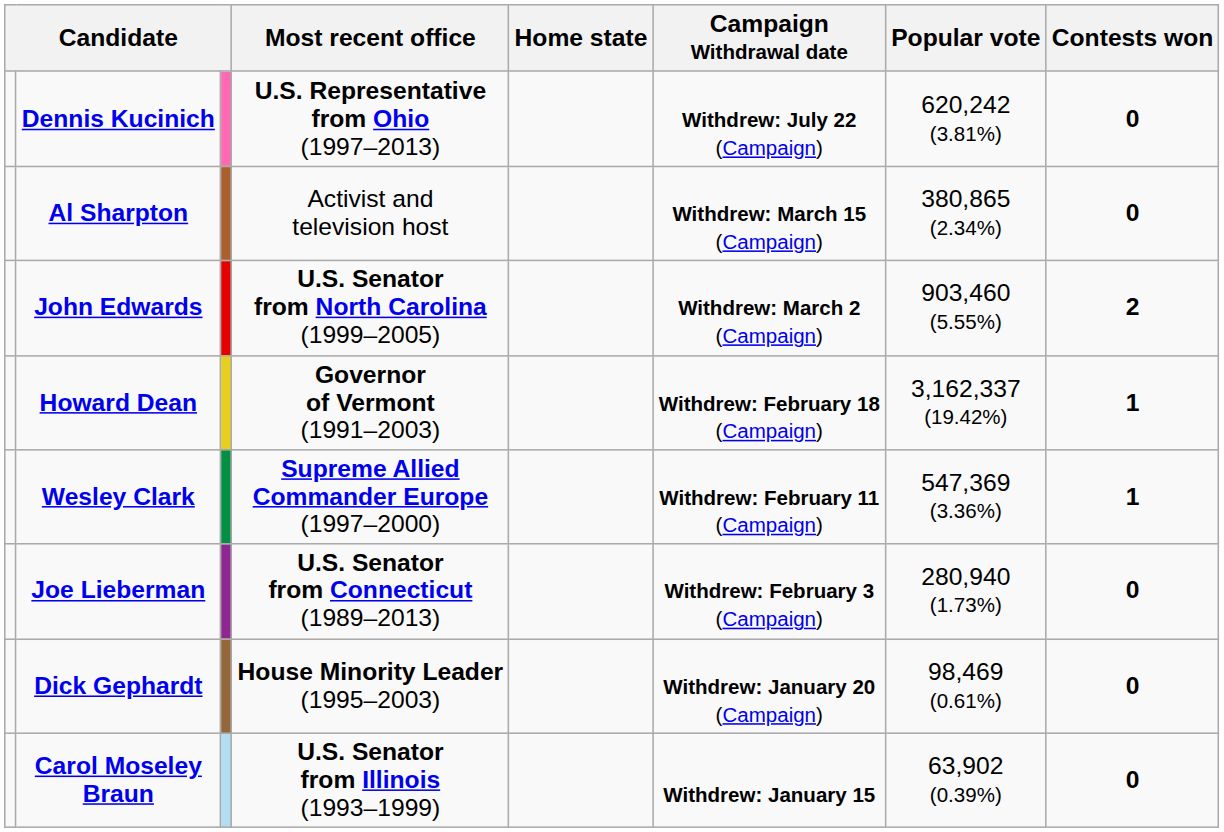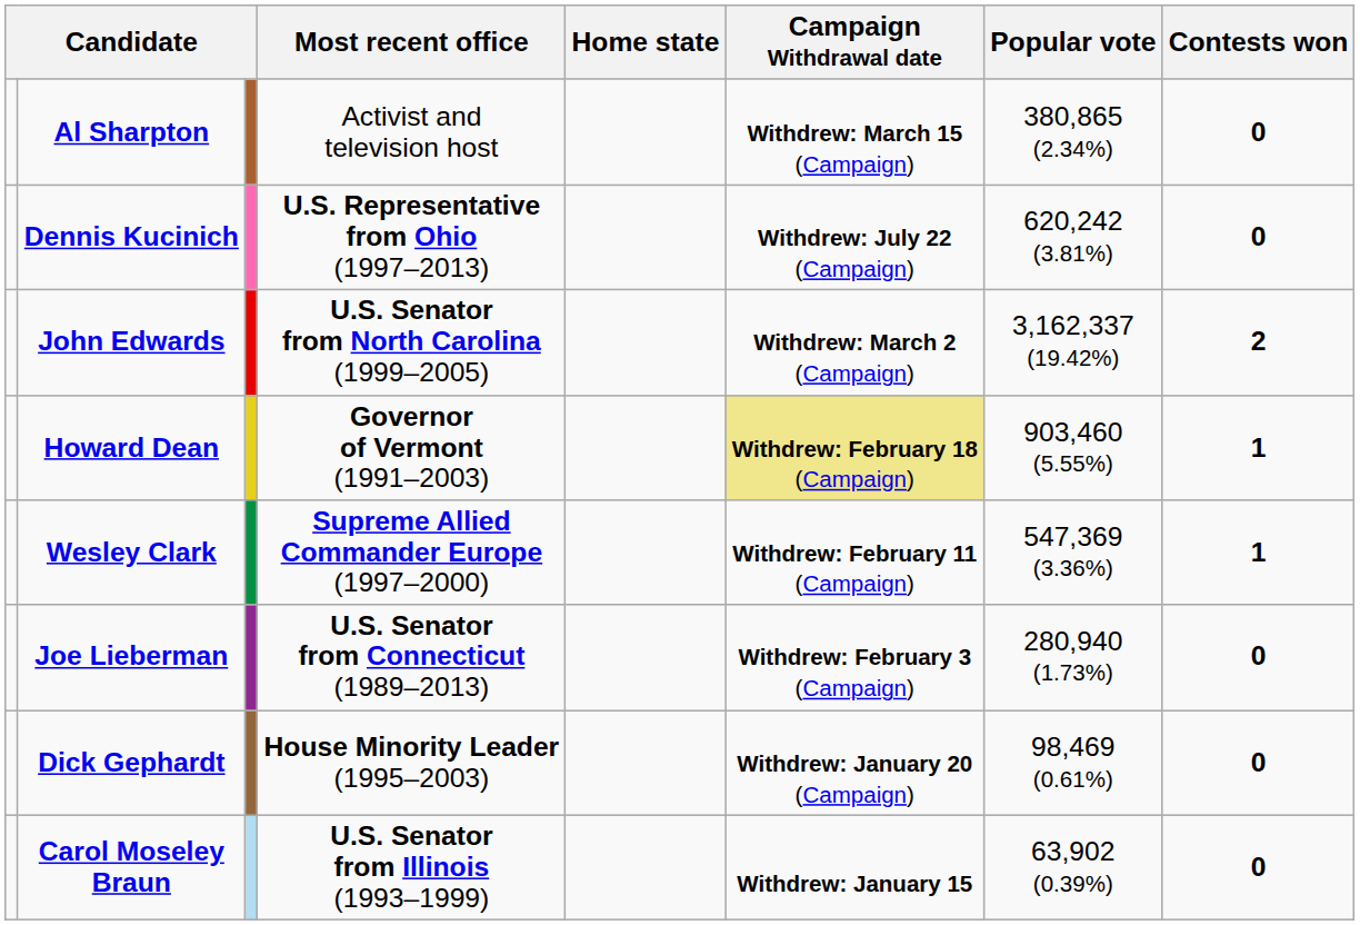rows swapped: Dennis Kucinich <-> Al Sharpton
John Edwards | Popular vote: 903,460 (5.55%) -> 3,162,337 (19.42%)
Howard Dean | Campaign Withdrawal date: no background -> khaki background
Howard Dean | Popular vote: 3,162,337 (19.42%) -> 903,460 (5.55%)
